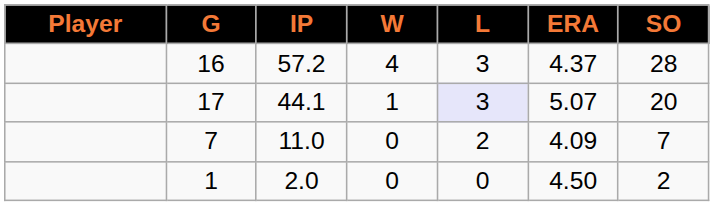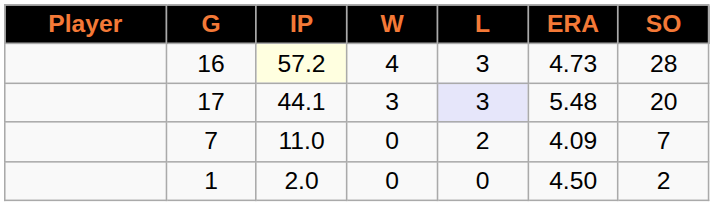16 | IP: no background -> lightyellow background
16 | ERA: 4.37 -> 4.73
17 | W: 1 -> 3
17 | ERA: 5.07 -> 5.48
